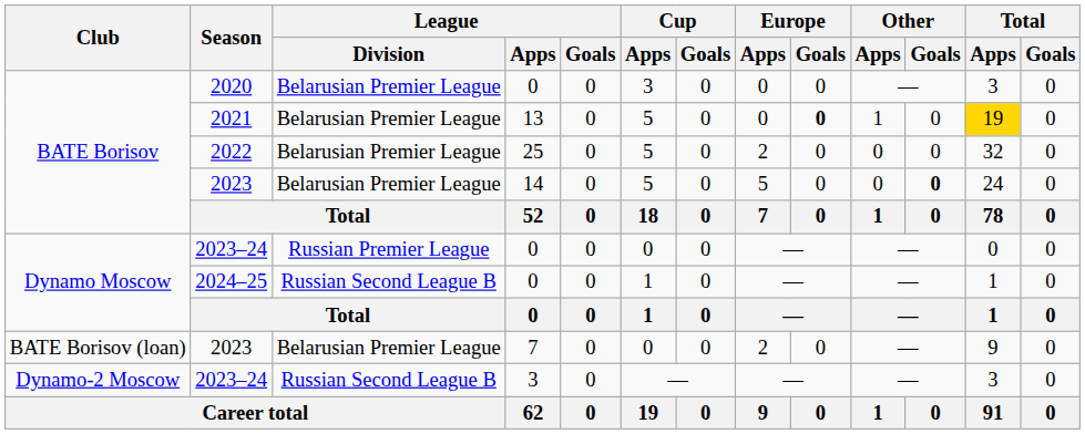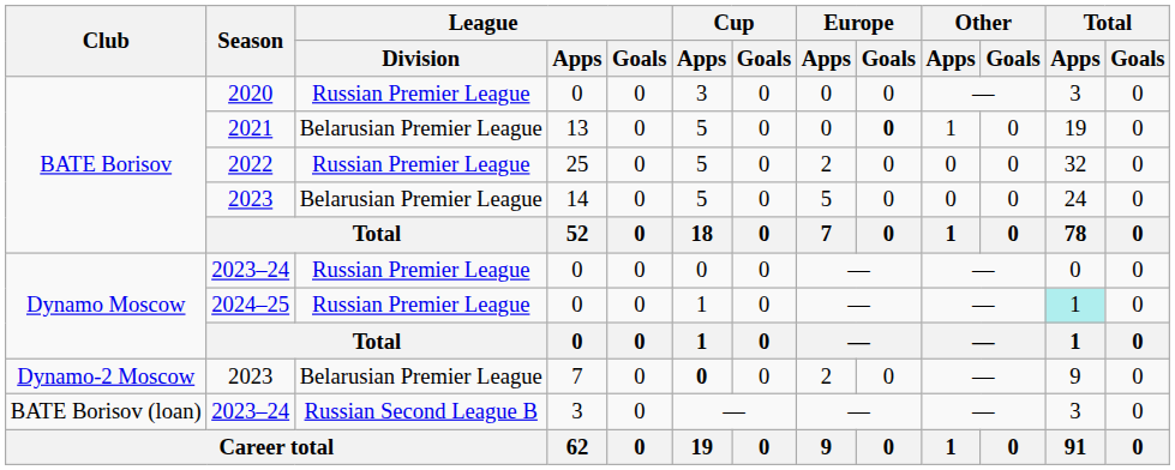2020 | League / Division: Belarusian Premier League -> Russian Premier League
2021 | Total / Apps: gold background -> no background
2022 | League / Division: Belarusian Premier League -> Russian Premier League
2023 / 14 | Other / Goals: bold -> normal
2024–25 | League / Division: Russian Second League B -> Russian Premier League
2024–25 | Total / Apps: no background -> paleturquoise background
2023 / 7 | Club: BATE Borisov (loan) -> Dynamo-2 Moscow
2023 / 7 | Cup / Apps: normal -> bold
2023–24 / 3 | Club: Dynamo-2 Moscow -> BATE Borisov (loan)
